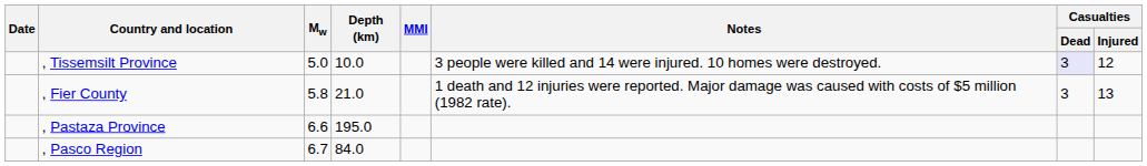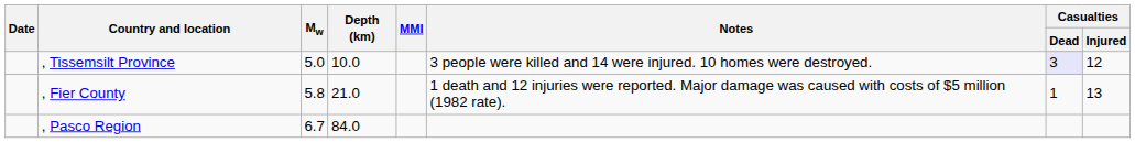, Fier County | Casualties / Dead: 3 -> 1
- row: , Pastaza Province | 6.6 | 195.0
